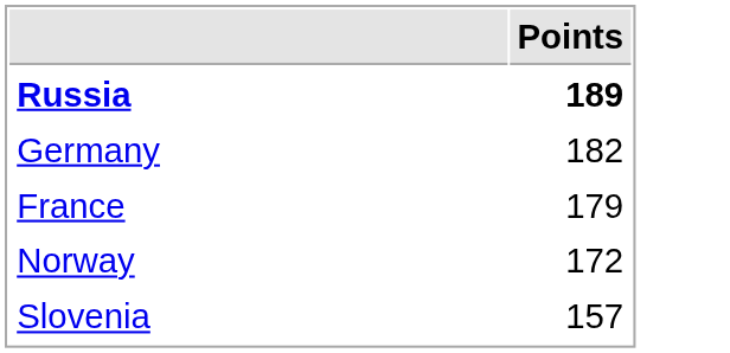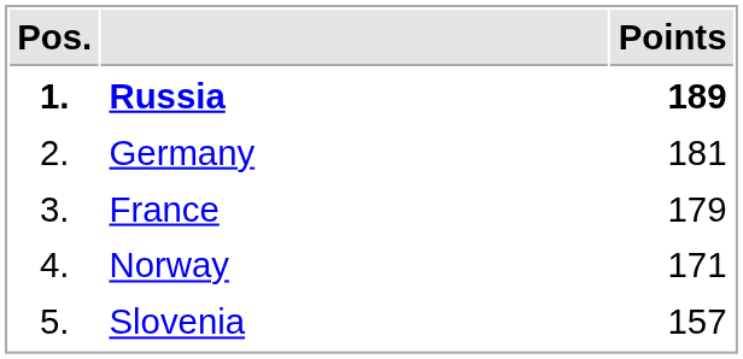+ column: Pos. | 1. | 2. | 3. | 4. | 5.
Germany | Points: 182 -> 181
Norway | Points: 172 -> 171
